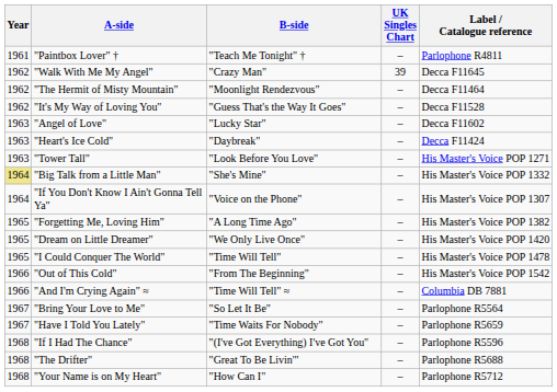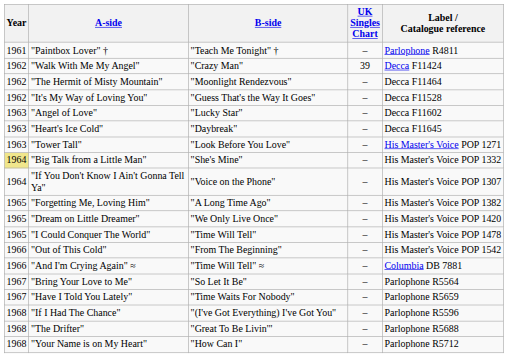"Walk With Me My Angel" | Label / Catalogue reference: Decca F11645 -> Decca F11424
"Heart's Ice Cold" | Label / Catalogue reference: Decca F11424 -> Decca F11645
